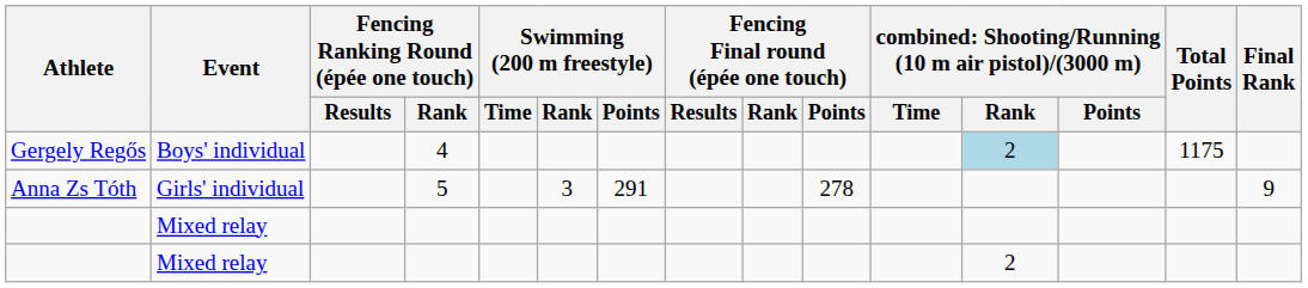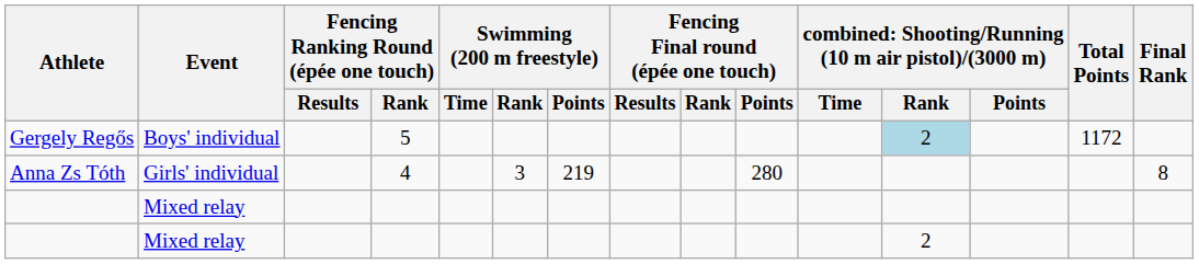Gergely Regős | Fencing Ranking Round (épée one touch) / Rank: 4 -> 5
Gergely Regős | Total Points: 1175 -> 1172
Anna Zs Tóth | Fencing Ranking Round (épée one touch) / Rank: 5 -> 4
Anna Zs Tóth | Swimming (200 m freestyle) / Points: 291 -> 219
Anna Zs Tóth | Fencing Final round (épée one touch) / Points: 278 -> 280
Anna Zs Tóth | Final Rank: 9 -> 8
